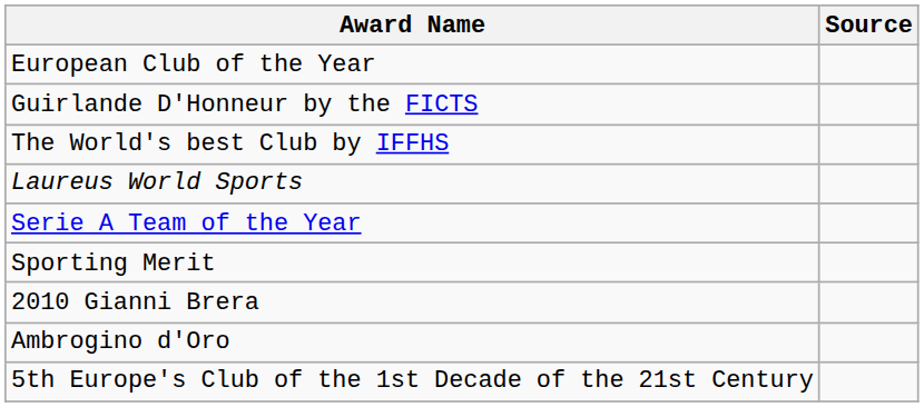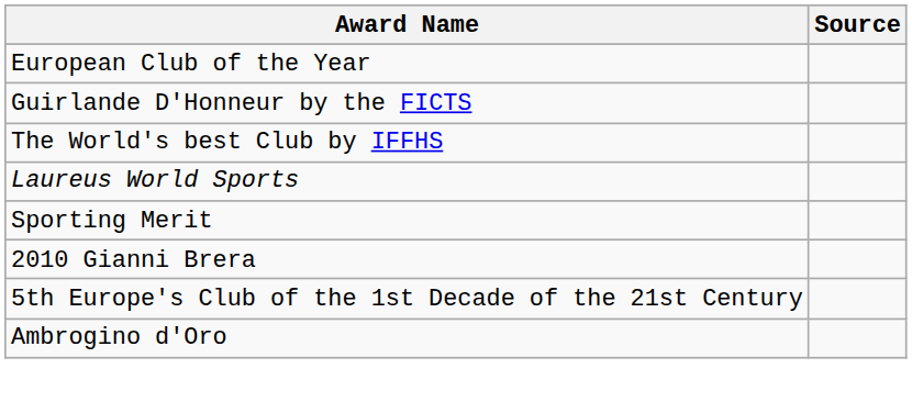- row: Serie A Team of the Year
rows swapped: 5th Europe's Club of the 1st Decade of the 21st Century <-> Ambrogino d'Oro
